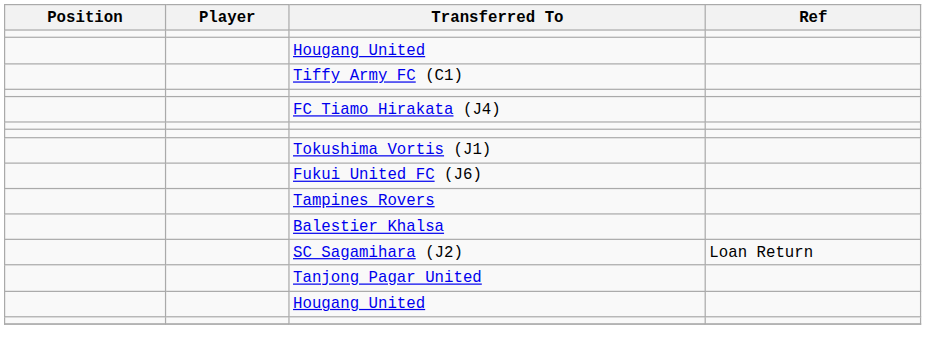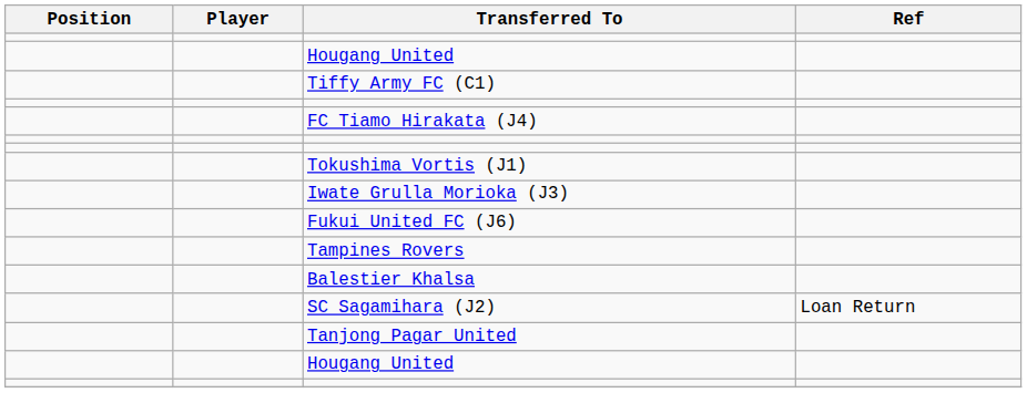+ row: Iwate Grulla Morioka (J3)
